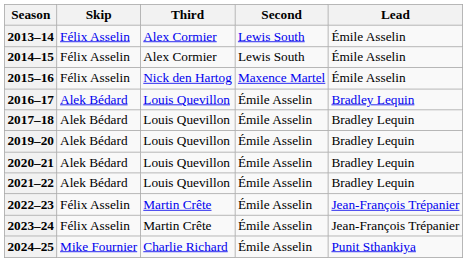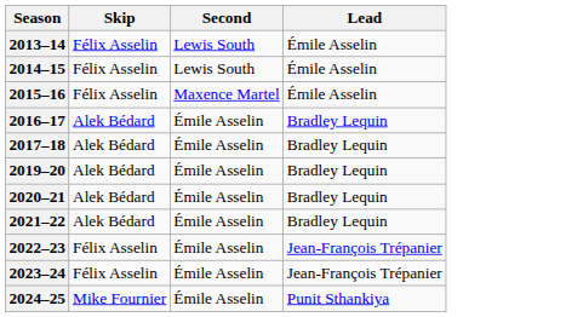- column: Third | Alex Cormier | Alex Cormier | Nick den Hartog | Louis Quevillon | Louis Quevillon | Louis Quevillon | Louis Quevillon | Louis Quevillon | Martin Crête | Martin Crête | Charlie Richard
